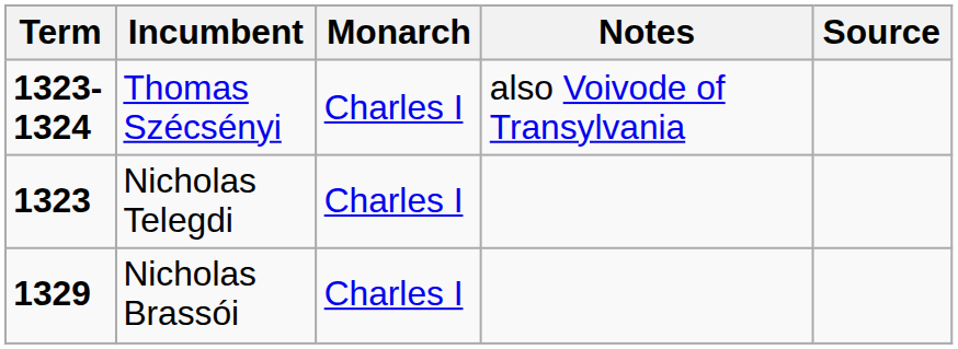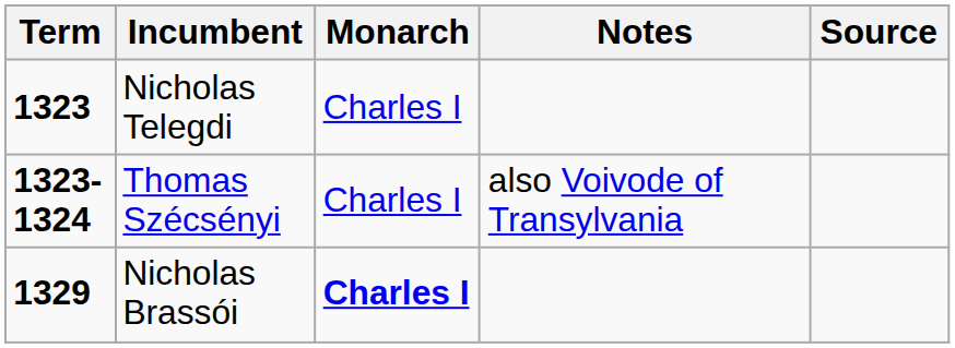rows swapped: Nicholas Telegdi <-> Thomas Szécsényi
Nicholas Brassói | Monarch: normal -> bold
